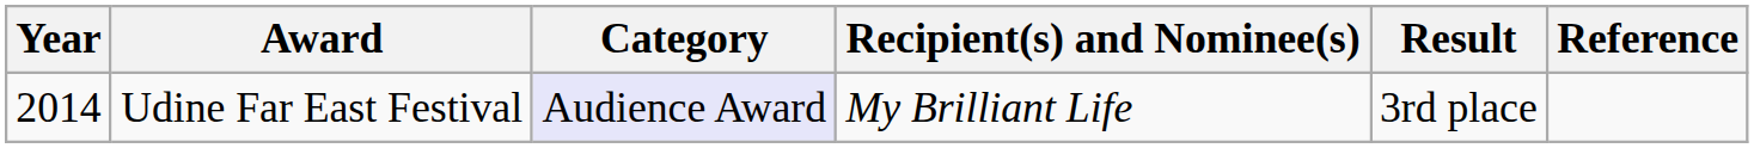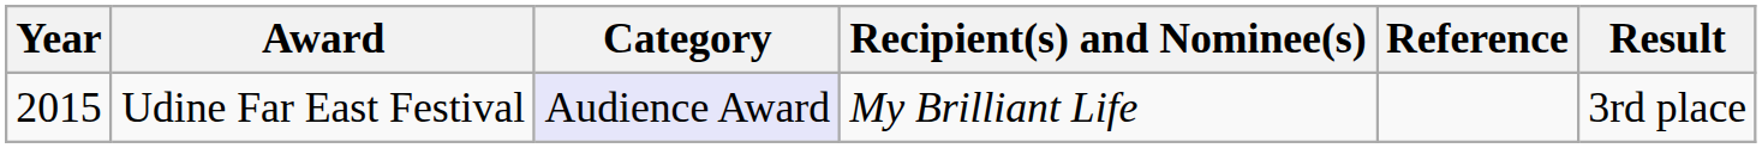columns swapped: Result <-> Reference
Udine Far East Festival | Year: 2014 -> 2015
